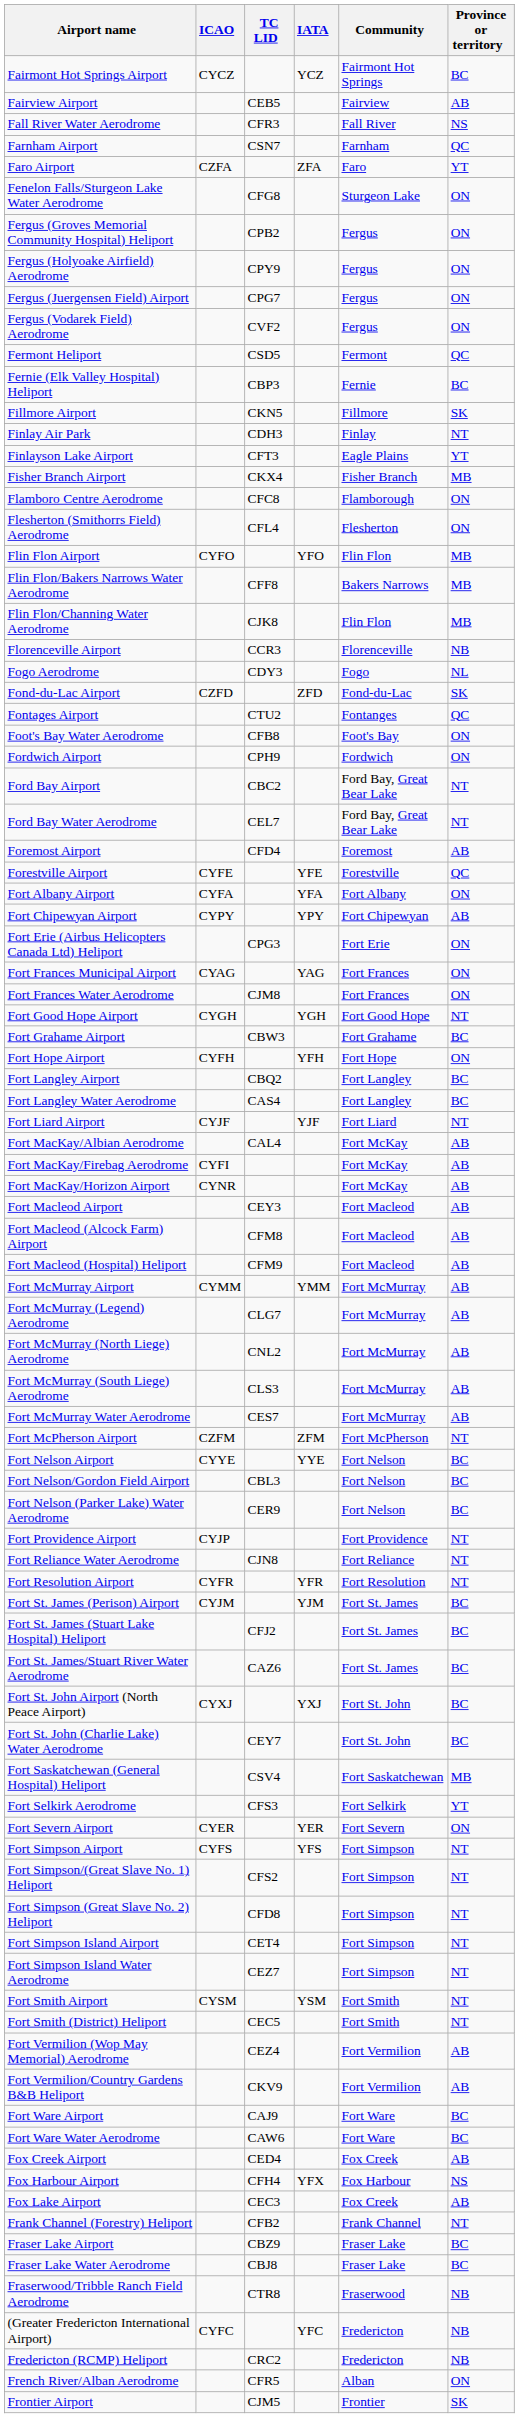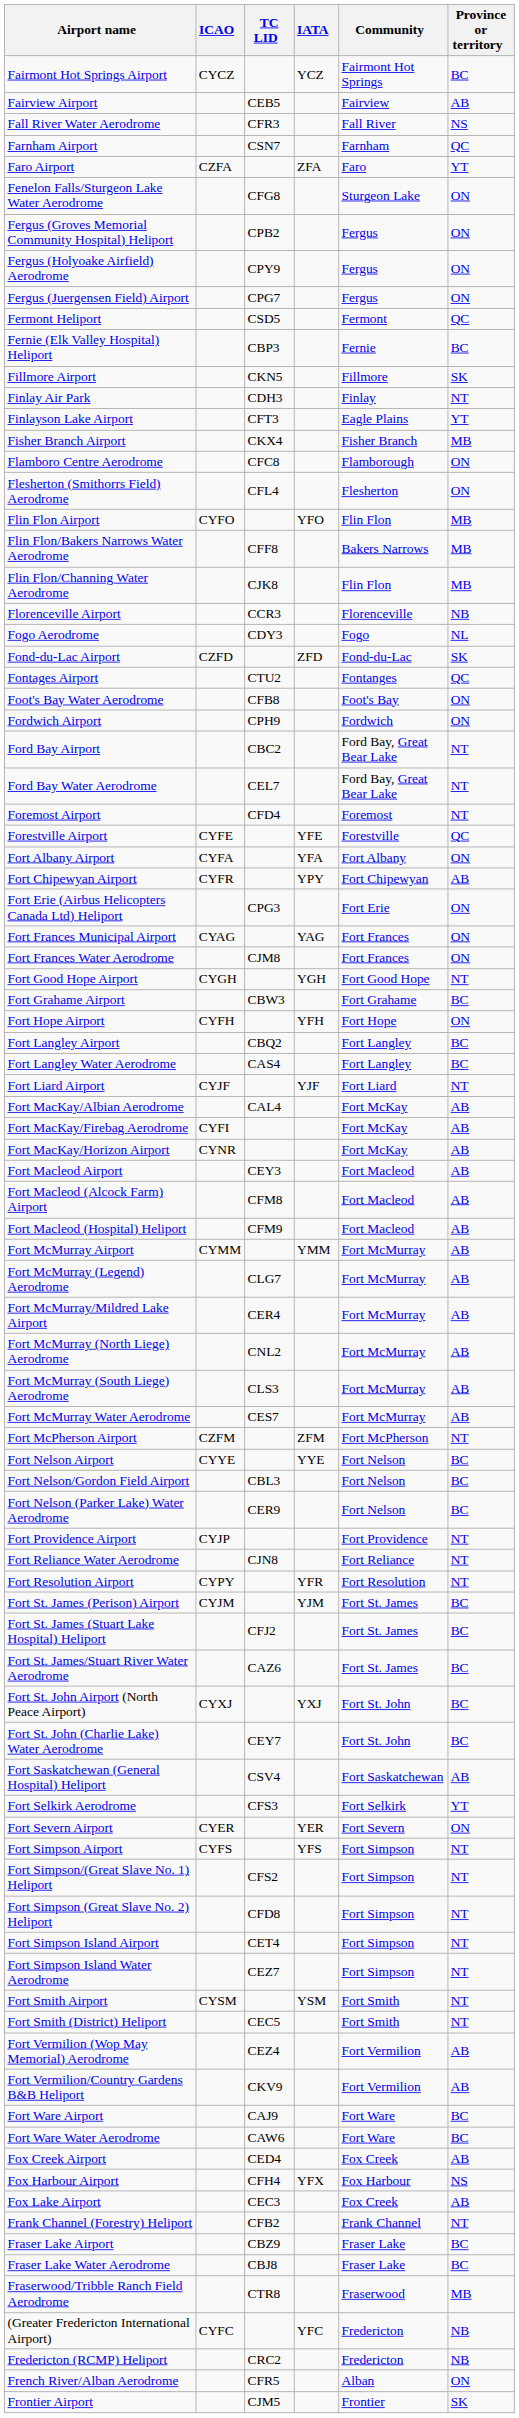- row: Fergus (Vodarek Field) Aerodrome | CVF2 | Fergus | ON
Foremost Airport | Province or territory: AB -> NT
Fort Chipewyan Airport | ICAO: CYPY -> CYFR
+ row: Fort McMurray/Mildred Lake Airport | CER4 | Fort McMurray | AB
Fort Resolution Airport | ICAO: CYFR -> CYPY
Fort Saskatchewan (General Hospital) Heliport | Province or territory: MB -> AB
Fraserwood/Tribble Ranch Field Aerodrome | Province or territory: NB -> MB
